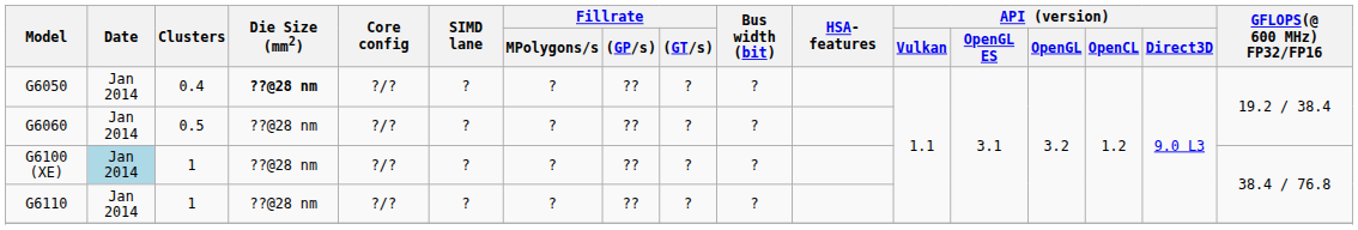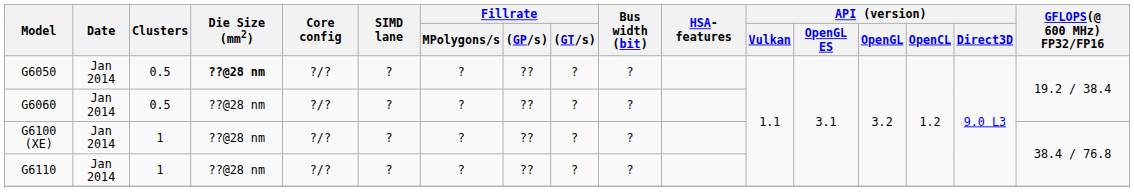G6050 | Clusters: 0.4 -> 0.5
G6100 (XE) | Date: lightblue background -> no background
